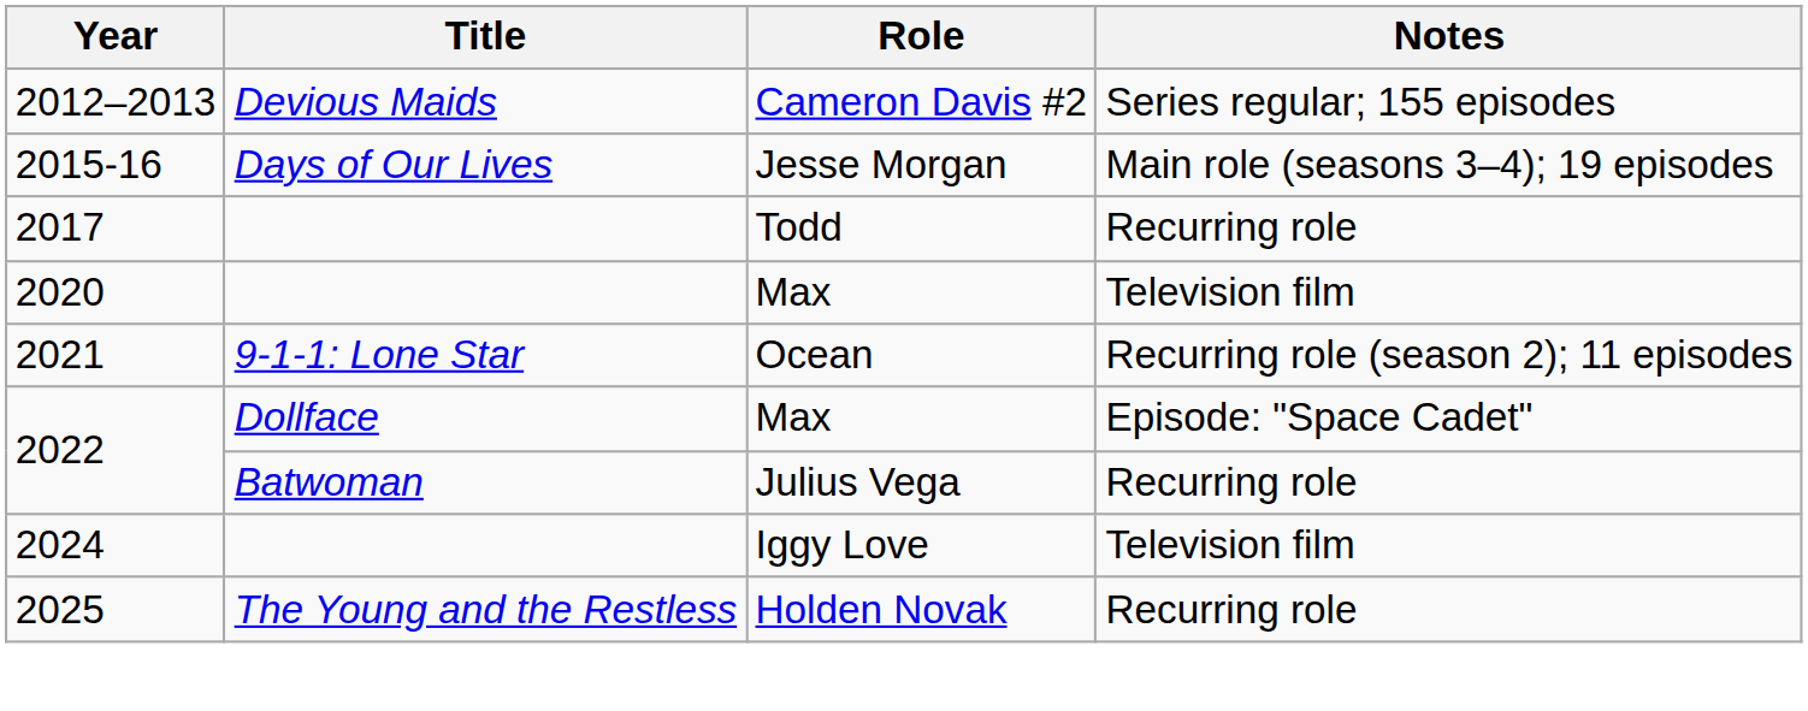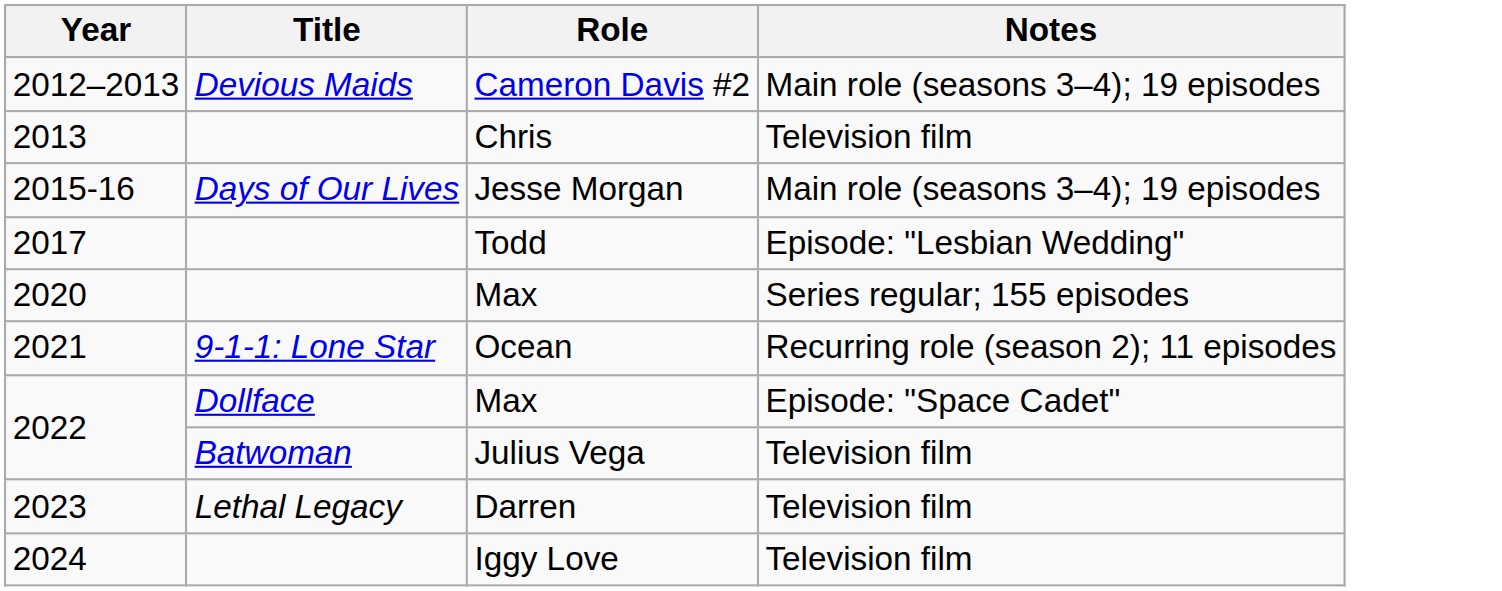Cameron Davis #2 | Notes: Series regular; 155 episodes -> Main role (seasons 3–4); 19 episodes
+ row: 2013 | Chris | Television film
Todd | Notes: Recurring role -> Episode: "Lesbian Wedding"
2020 / Max | Notes: Television film -> Series regular; 155 episodes
Julius Vega | Notes: Recurring role -> Television film
+ row: 2023 | Lethal Legacy | Darren | Television film
- row: 2025 | The Young and the Restless | Holden Novak | Recurring role
